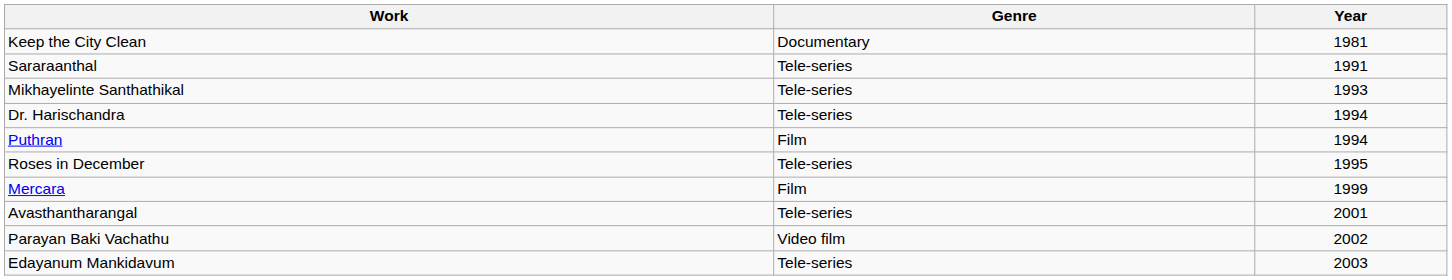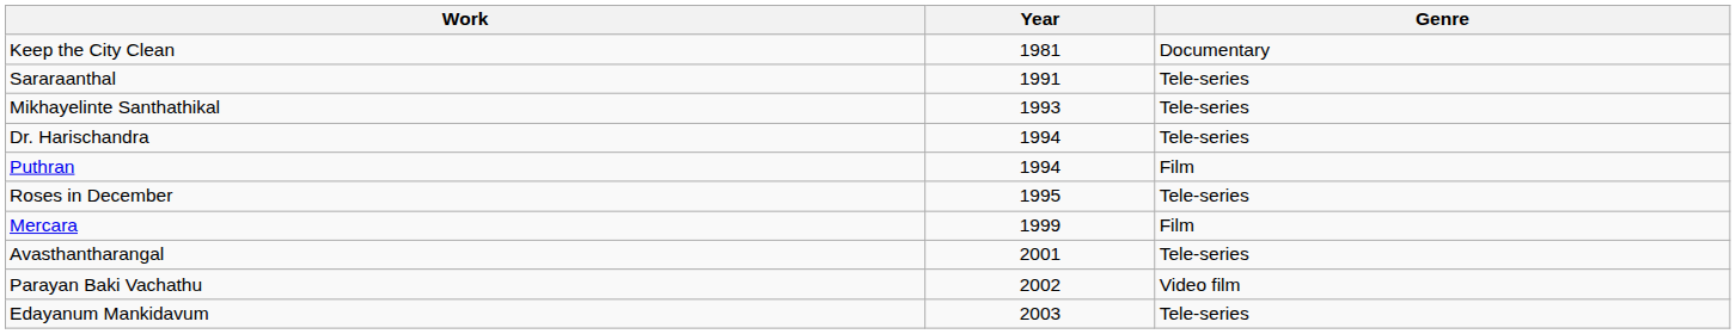columns swapped: Genre <-> Year
